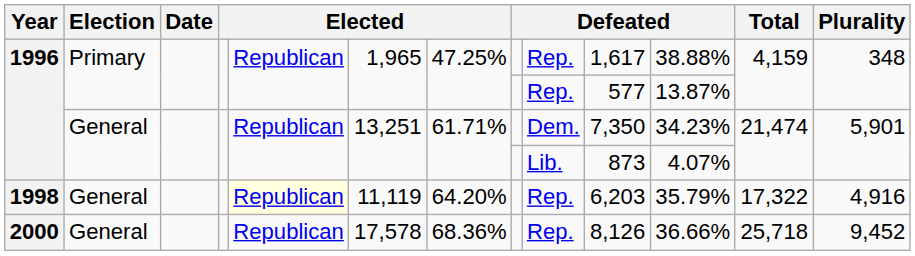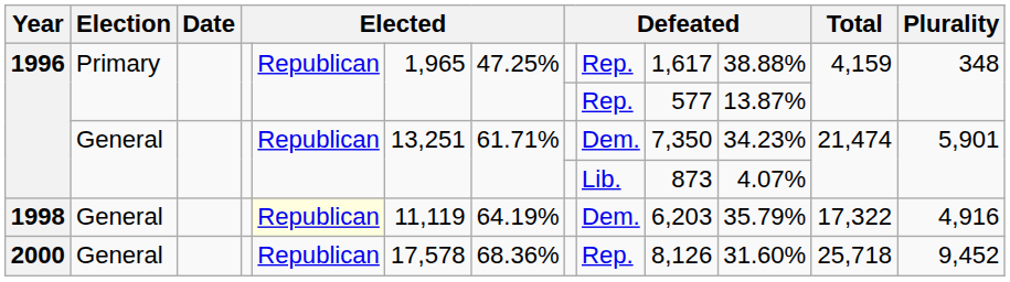1998 | column 7: 64.20% -> 64.19%
1998 | column 9: Rep. -> Dem.
2000 | column 11: 36.66% -> 31.60%
